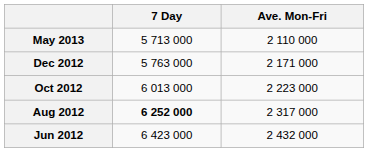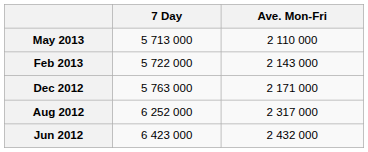+ row: Feb 2013 | 5 722 000 | 2 143 000
- row: Oct 2012 | 6 013 000 | 2 223 000
Aug 2012 | 7 Day: bold -> normal
